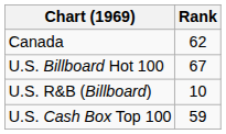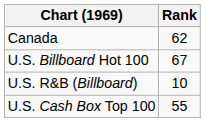U.S. Cash Box Top 100 | Rank: 59 -> 55
